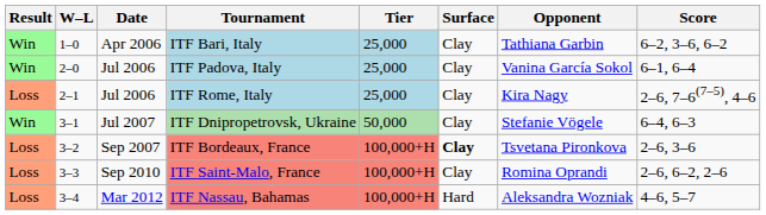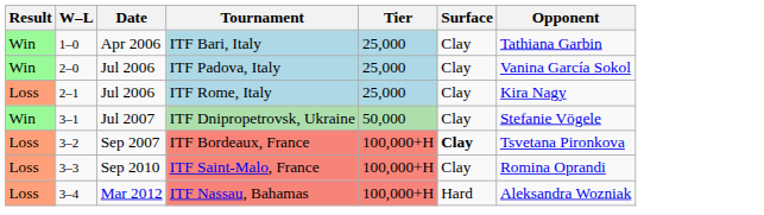- column: Score | 6–2, 3–6, 6–2 | 6–1, 6–4 | 2–6, 7–6(7–5), 4–6 | 6–4, 6–3 | 2–6, 3–6 | 2–6, 6–2, 2–6 | 4–6, 5–7
